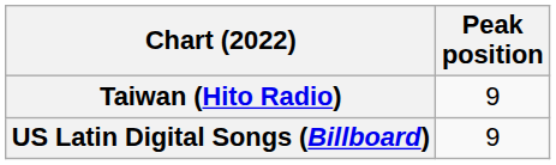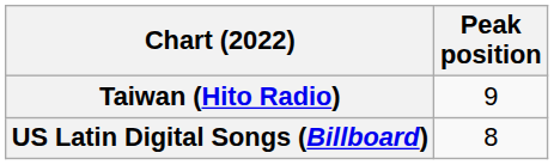US Latin Digital Songs (Billboard) | Peak position: 9 -> 8
